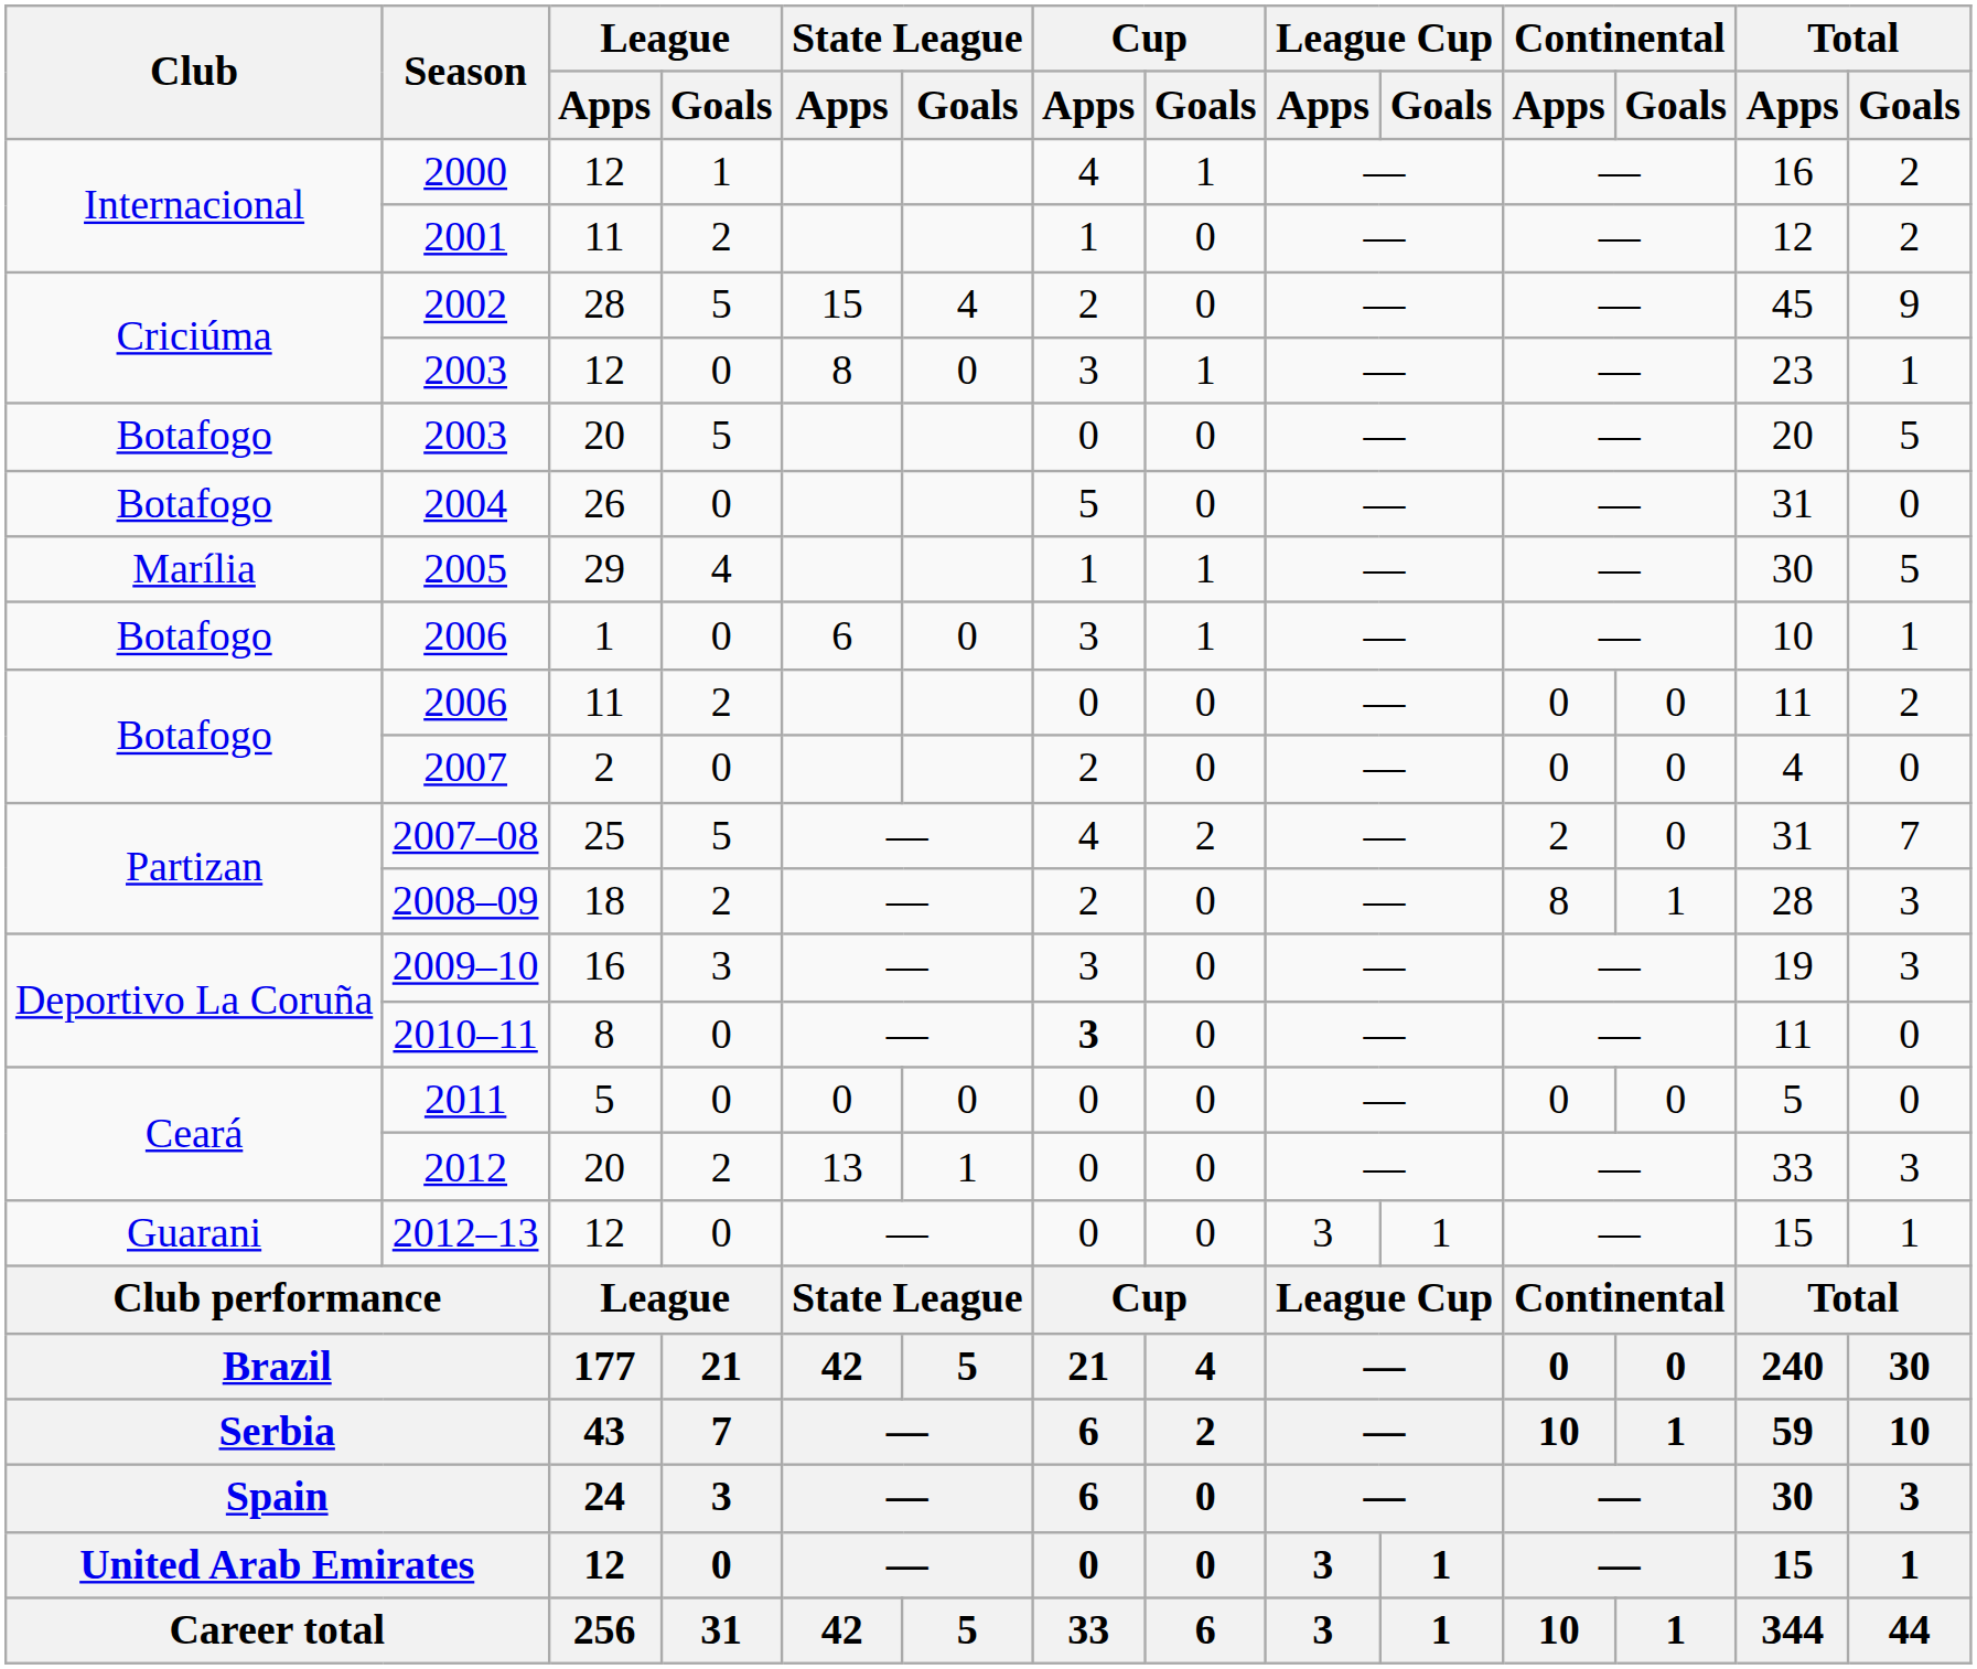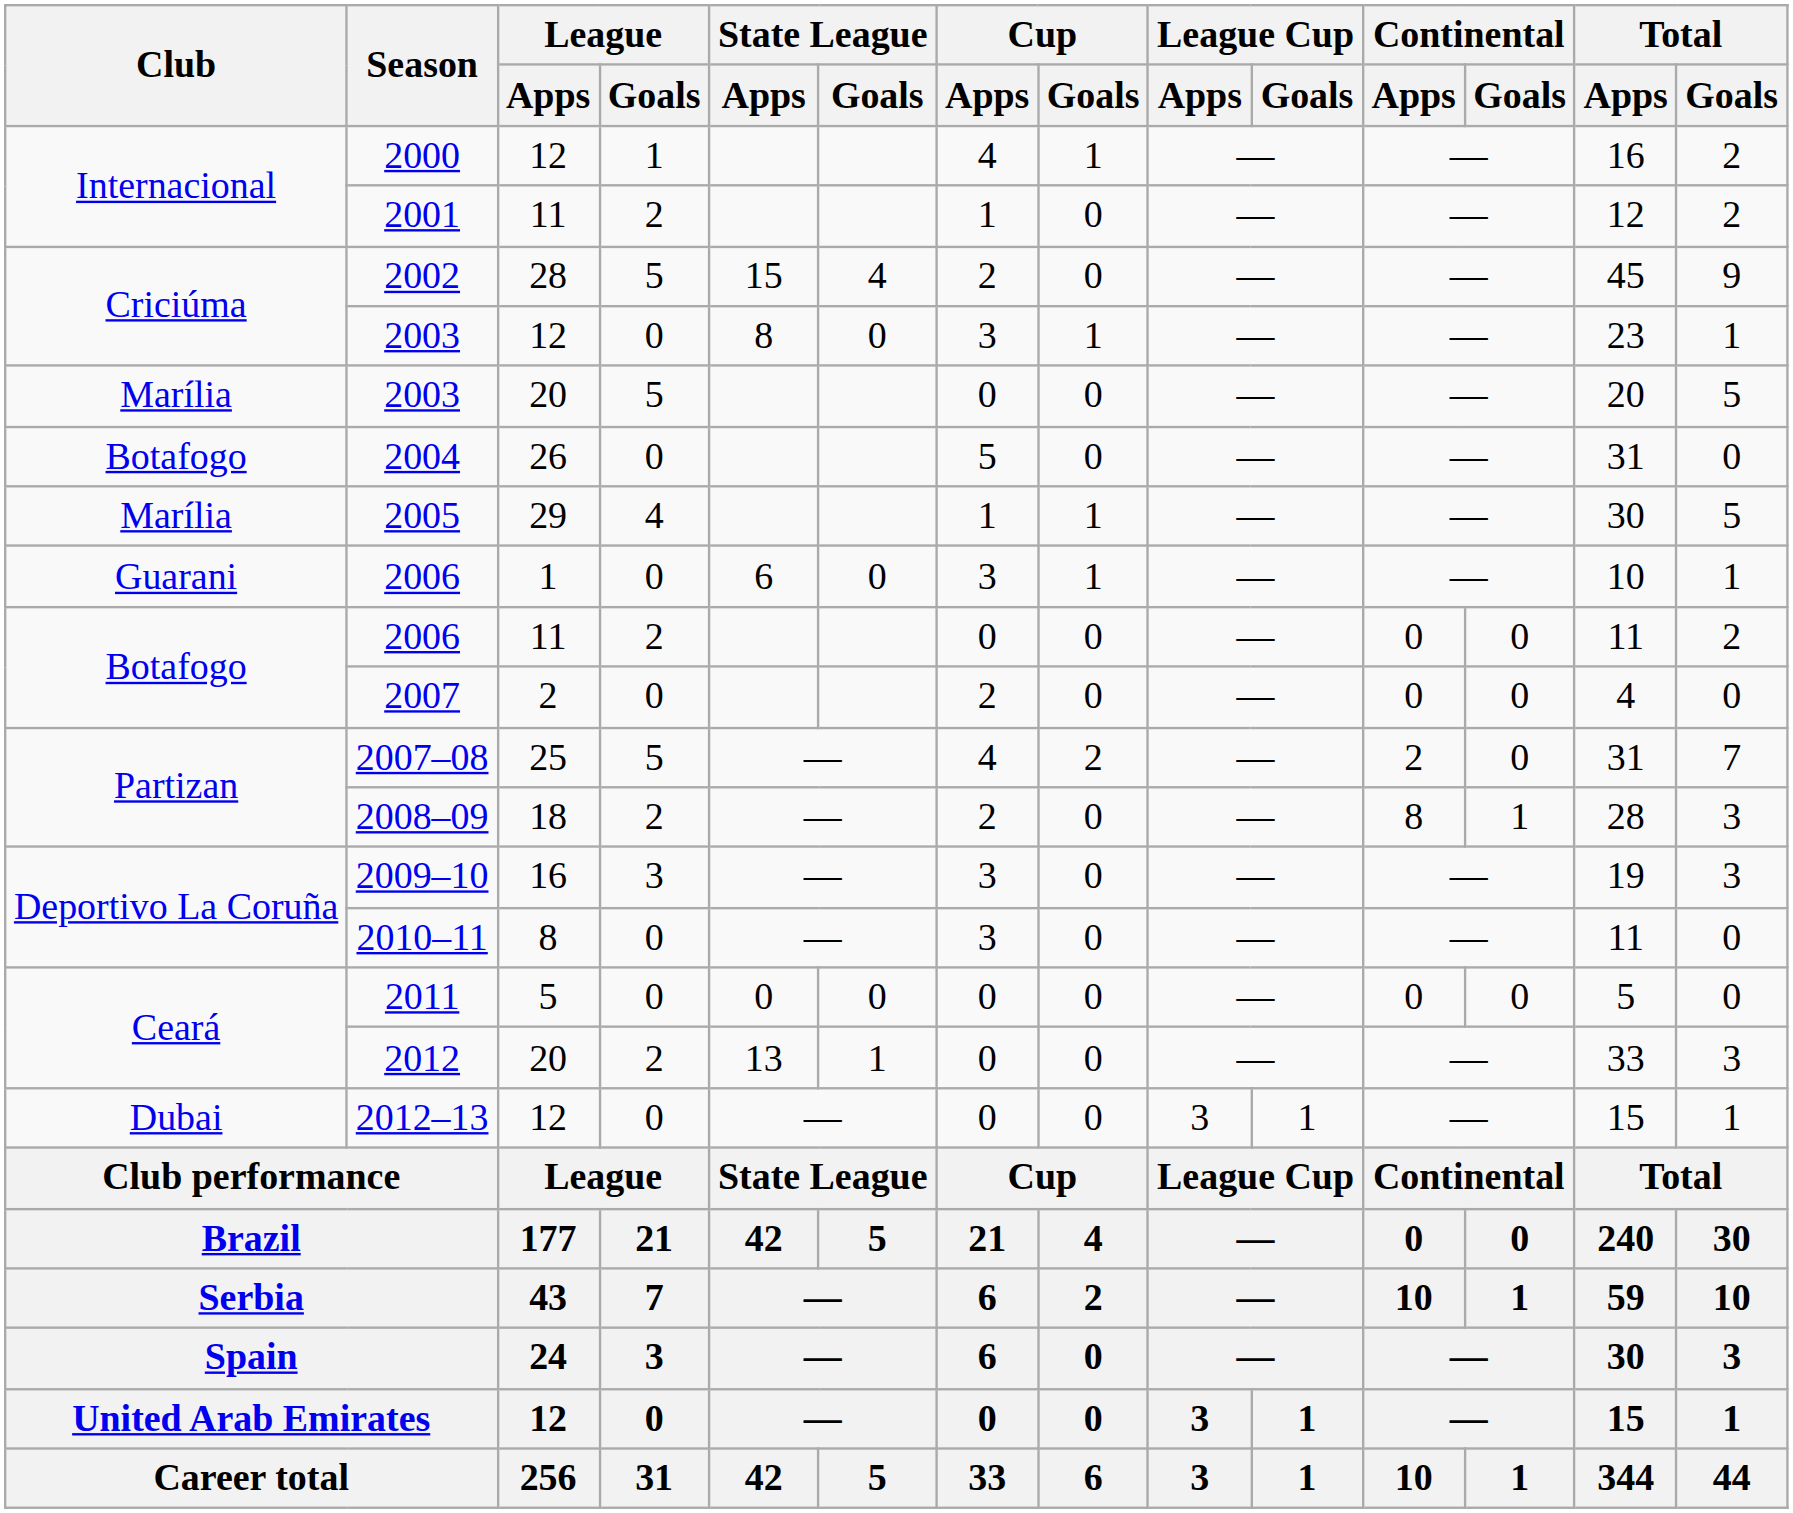2003 / 20 | Club: Botafogo -> Marília
2006 / 1 | Club: Botafogo -> Guarani
2010–11 | Cup / Apps: bold -> normal
2012–13 | Club: Guarani -> Dubai
